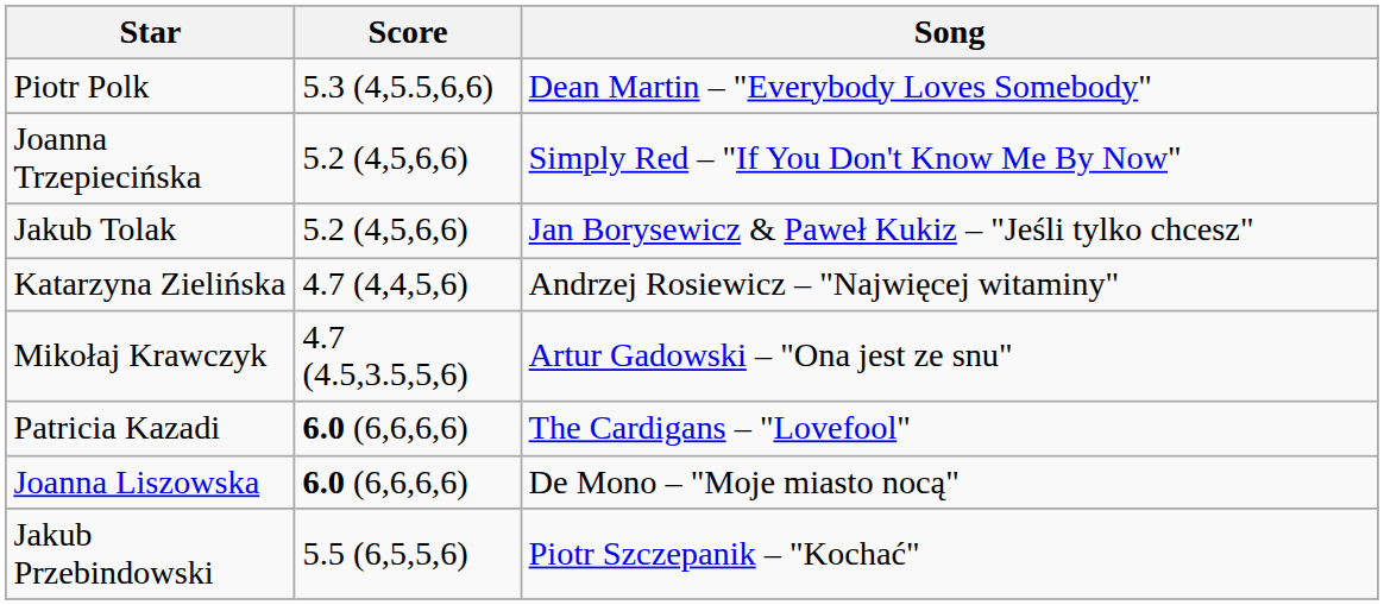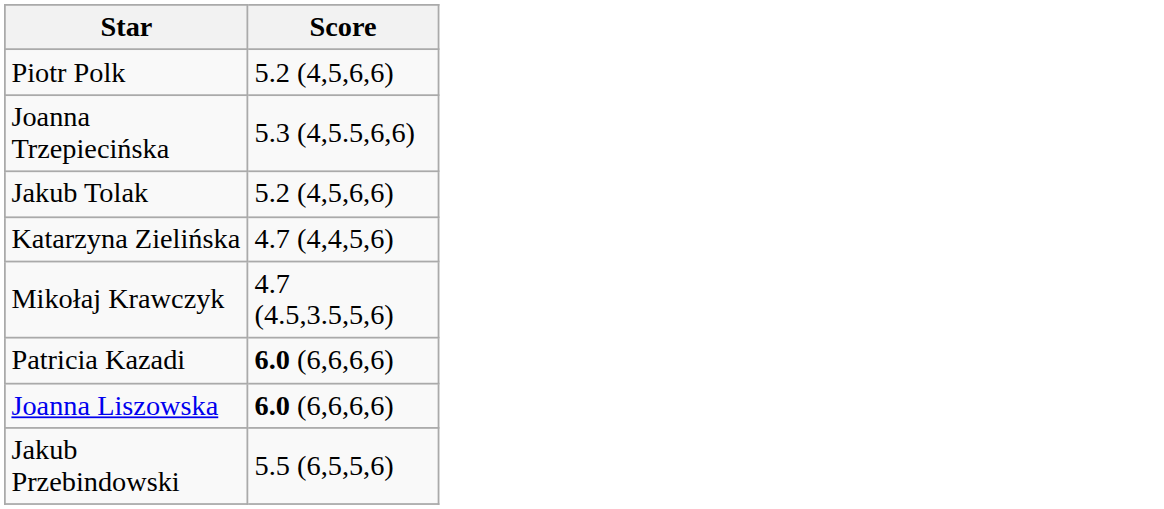- column: Song | Dean Martin – "Everybody Loves Somebody" | Simply Red – "If You Don't Know Me By Now" | Jan Borysewicz & Paweł Kukiz – "Jeśli tylko chcesz" | Andrzej Rosiewicz – "Najwięcej witaminy" | Artur Gadowski – "Ona jest ze snu" | The Cardigans – "Lovefool" | De Mono – "Moje miasto nocą" | Piotr Szczepanik – "Kochać"
Piotr Polk | Score: 5.3 (4,5.5,6,6) -> 5.2 (4,5,6,6)
Joanna Trzepiecińska | Score: 5.2 (4,5,6,6) -> 5.3 (4,5.5,6,6)
